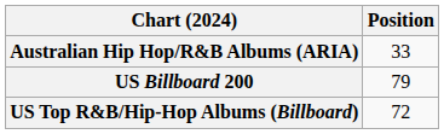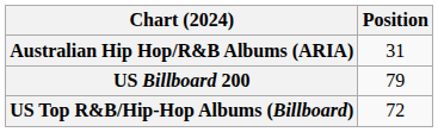Australian Hip Hop/R&B Albums (ARIA) | Position: 33 -> 31
